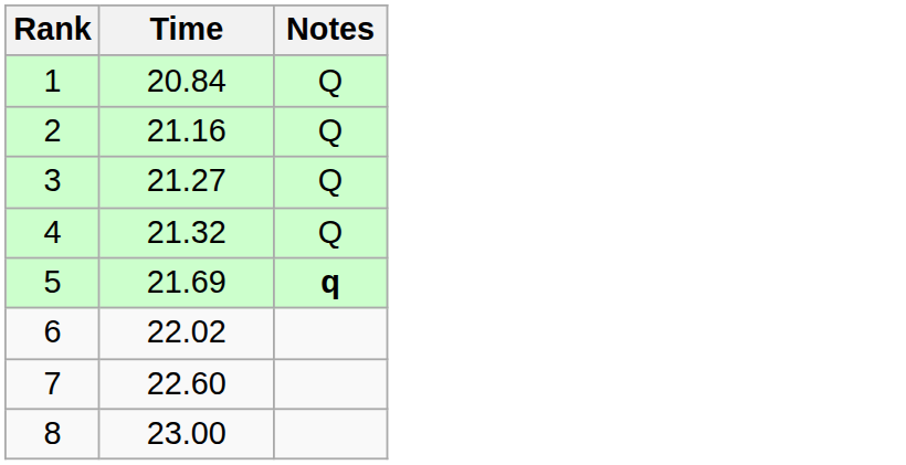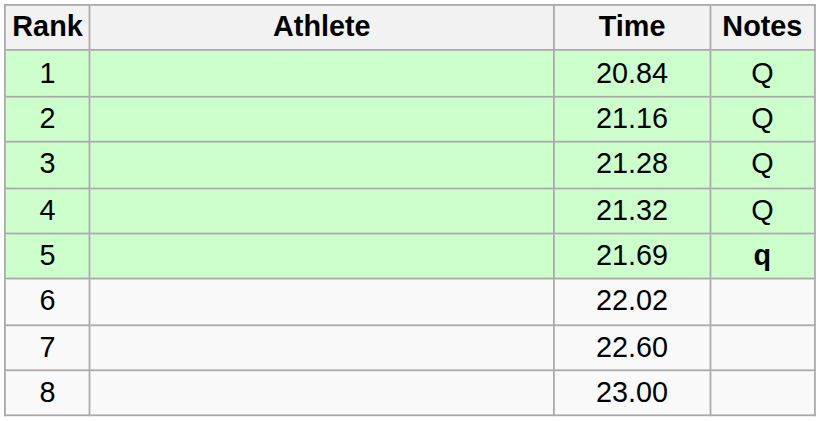+ column: Athlete
3 | Time: 21.27 -> 21.28
